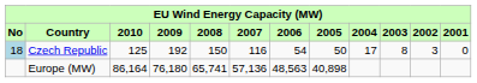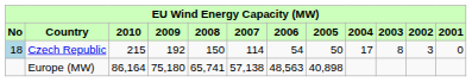Czech Republic | 2010: 125 -> 215
Czech Republic | 2007: 116 -> 114
Europe (MW) | 2009: 76,180 -> 75,180
Europe (MW) | 2007: 57,136 -> 57,138
